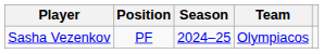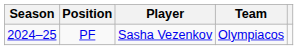columns swapped: Season <-> Player
